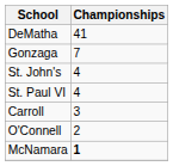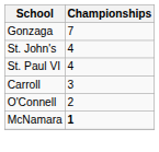- row: DeMatha | 41
